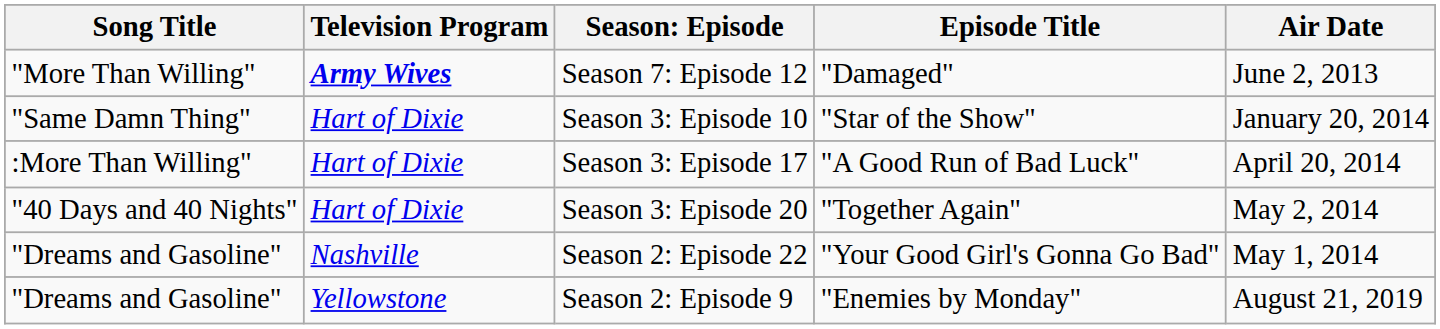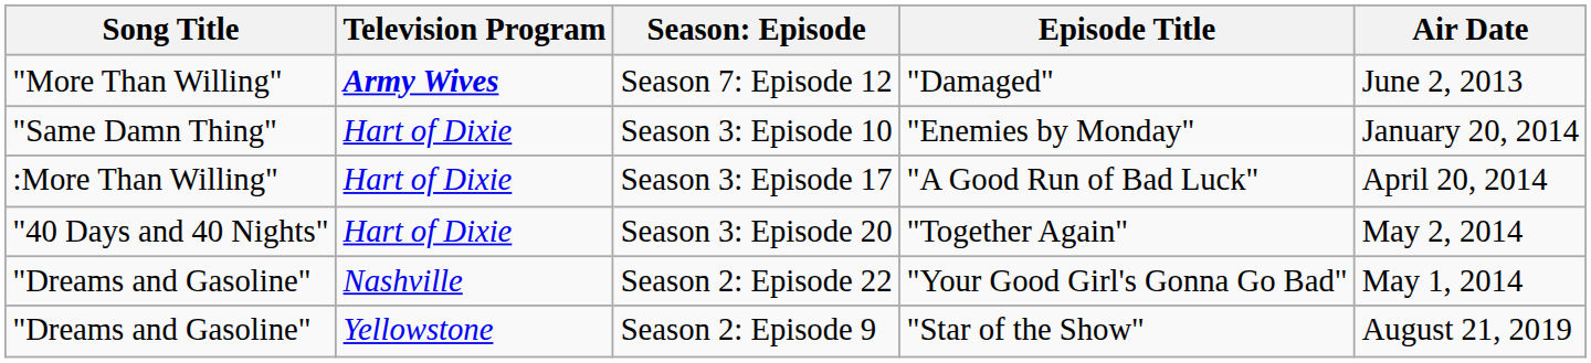Season 3: Episode 10 | Episode Title: "Star of the Show" -> "Enemies by Monday"
Season 2: Episode 9 | Episode Title: "Enemies by Monday" -> "Star of the Show"
